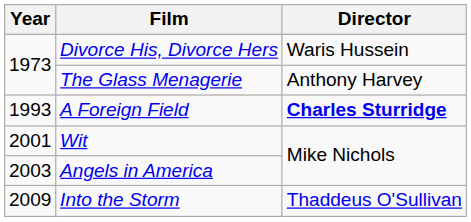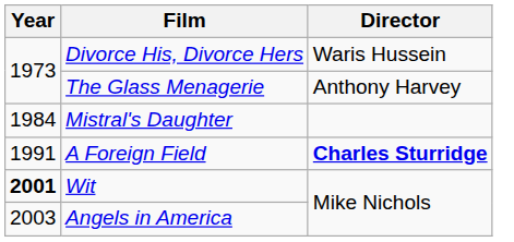+ row: 1984 | Mistral's Daughter
A Foreign Field | Year: 1993 -> 1991
Wit | Year: normal -> bold
- row: 2009 | Into the Storm | Thaddeus O'Sullivan
